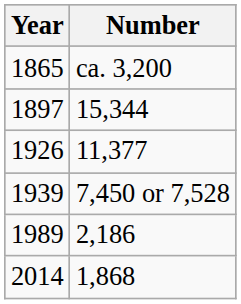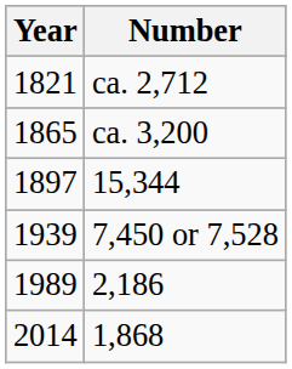+ row: 1821 | ca. 2,712
- row: 1926 | 11,377
